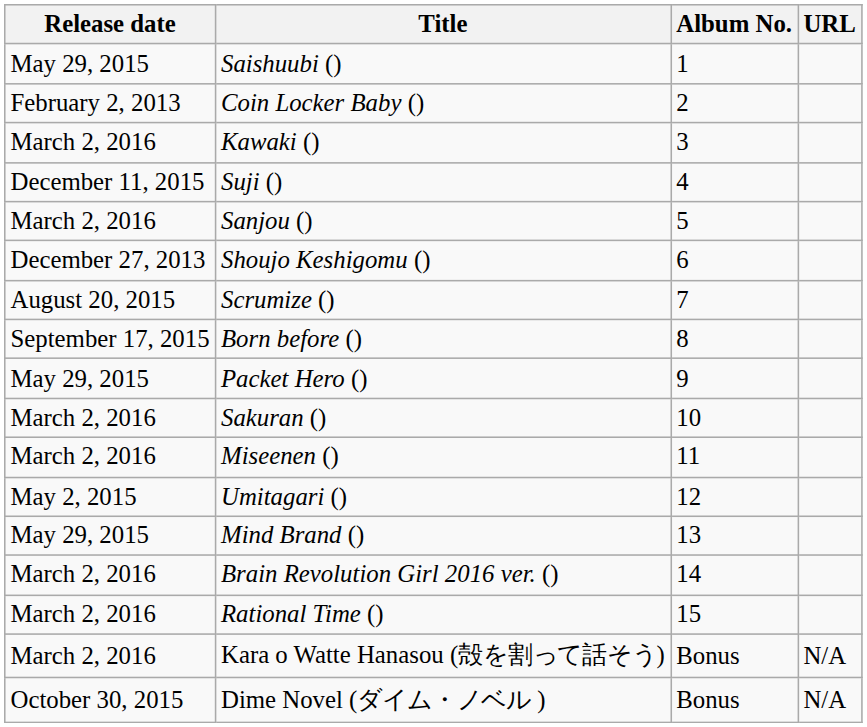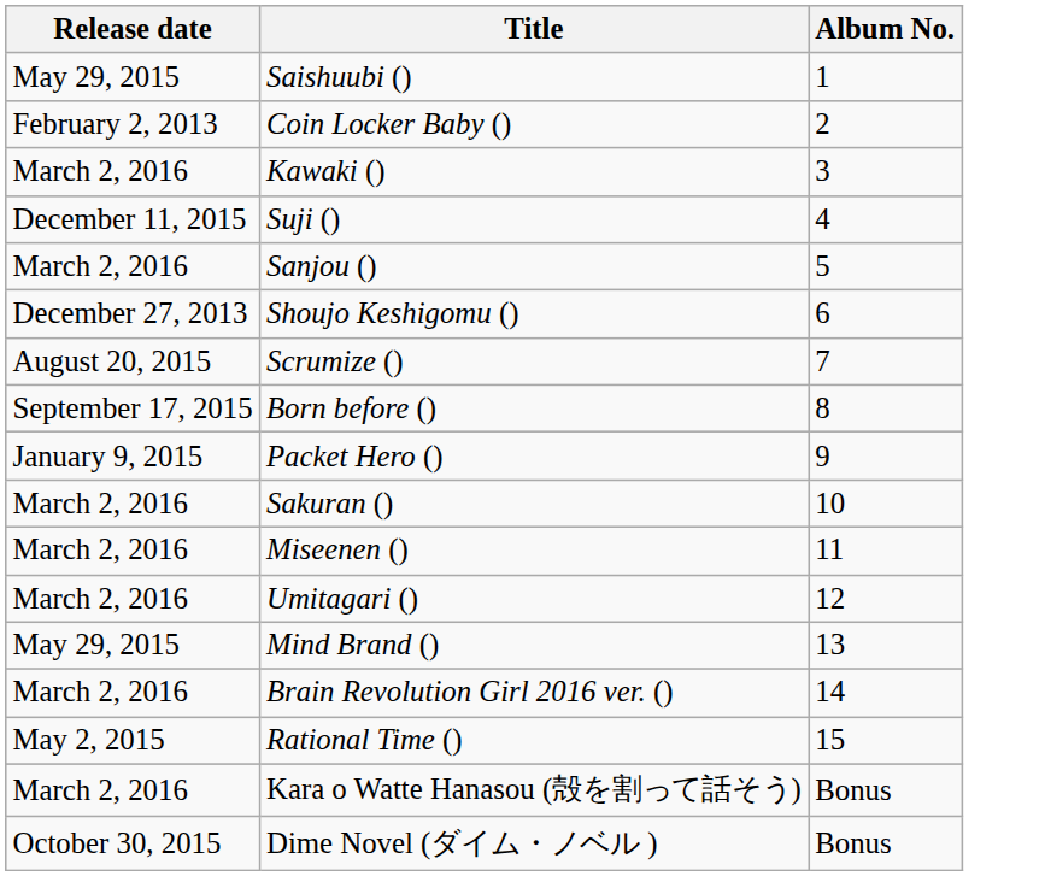- column: URL | N/A | N/A
Packet Hero () | Release date: May 29, 2015 -> January 9, 2015
Umitagari () | Release date: May 2, 2015 -> March 2, 2016
Rational Time () | Release date: March 2, 2016 -> May 2, 2015
